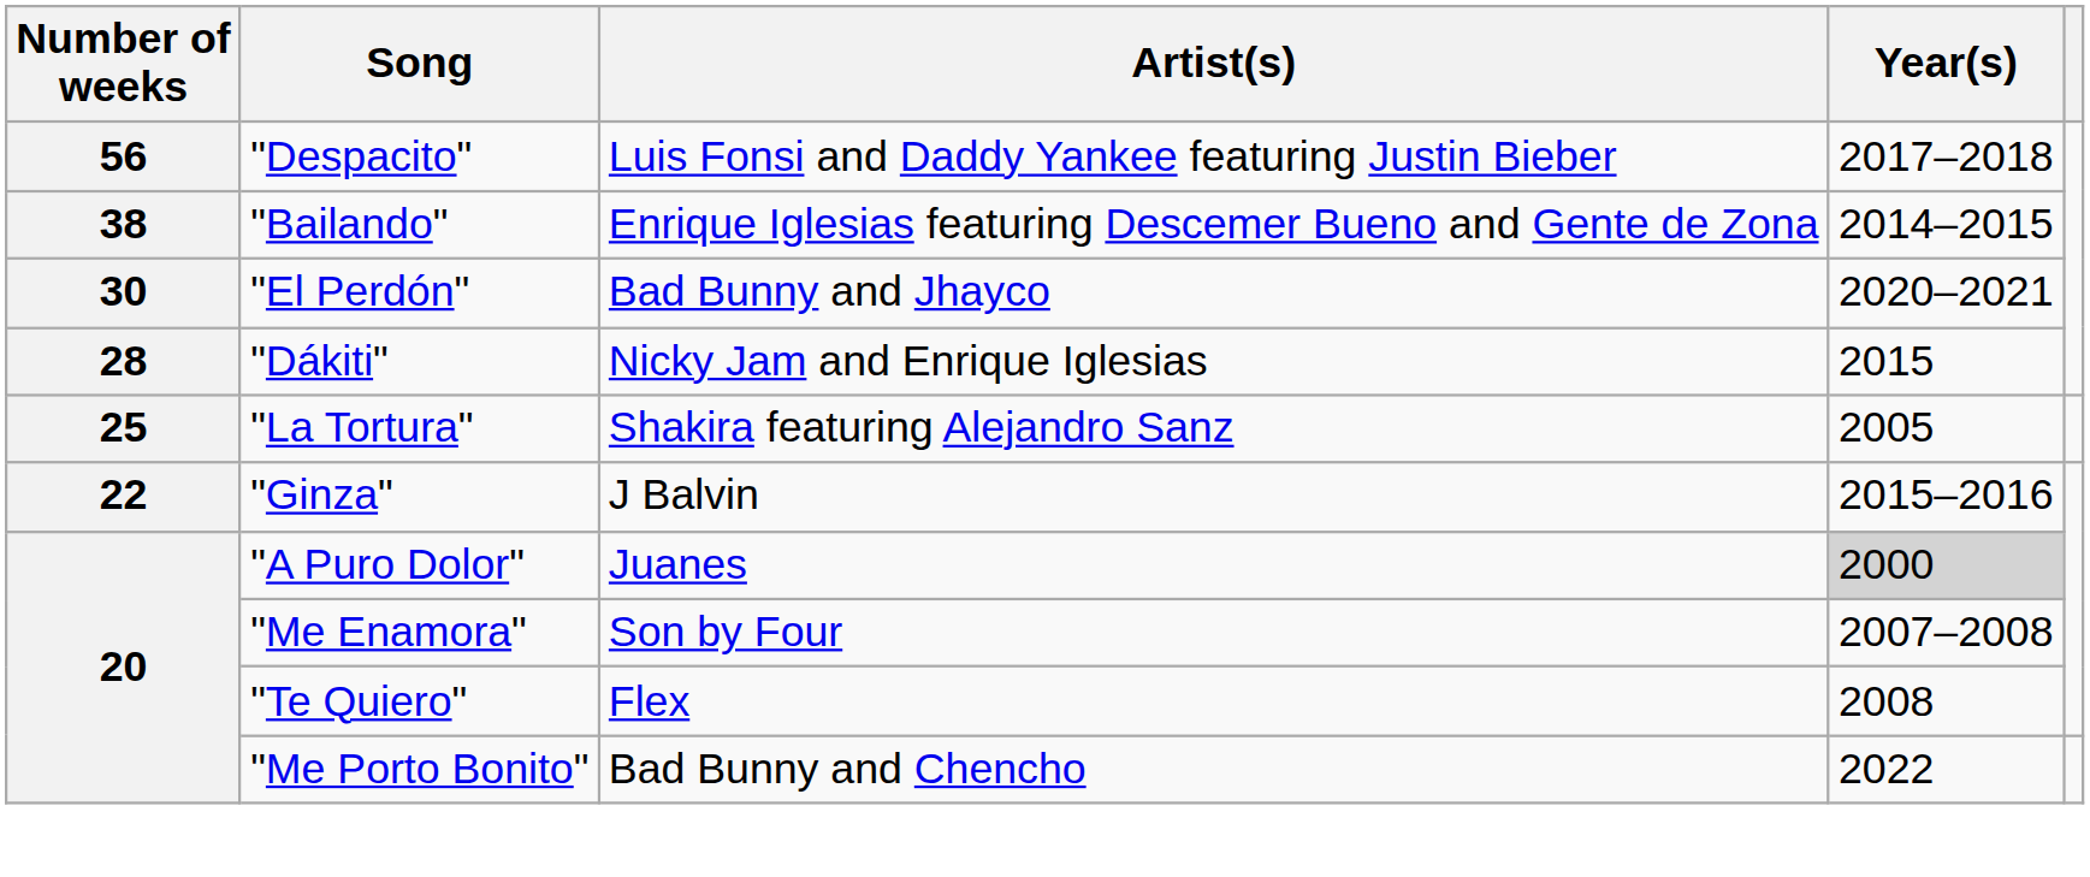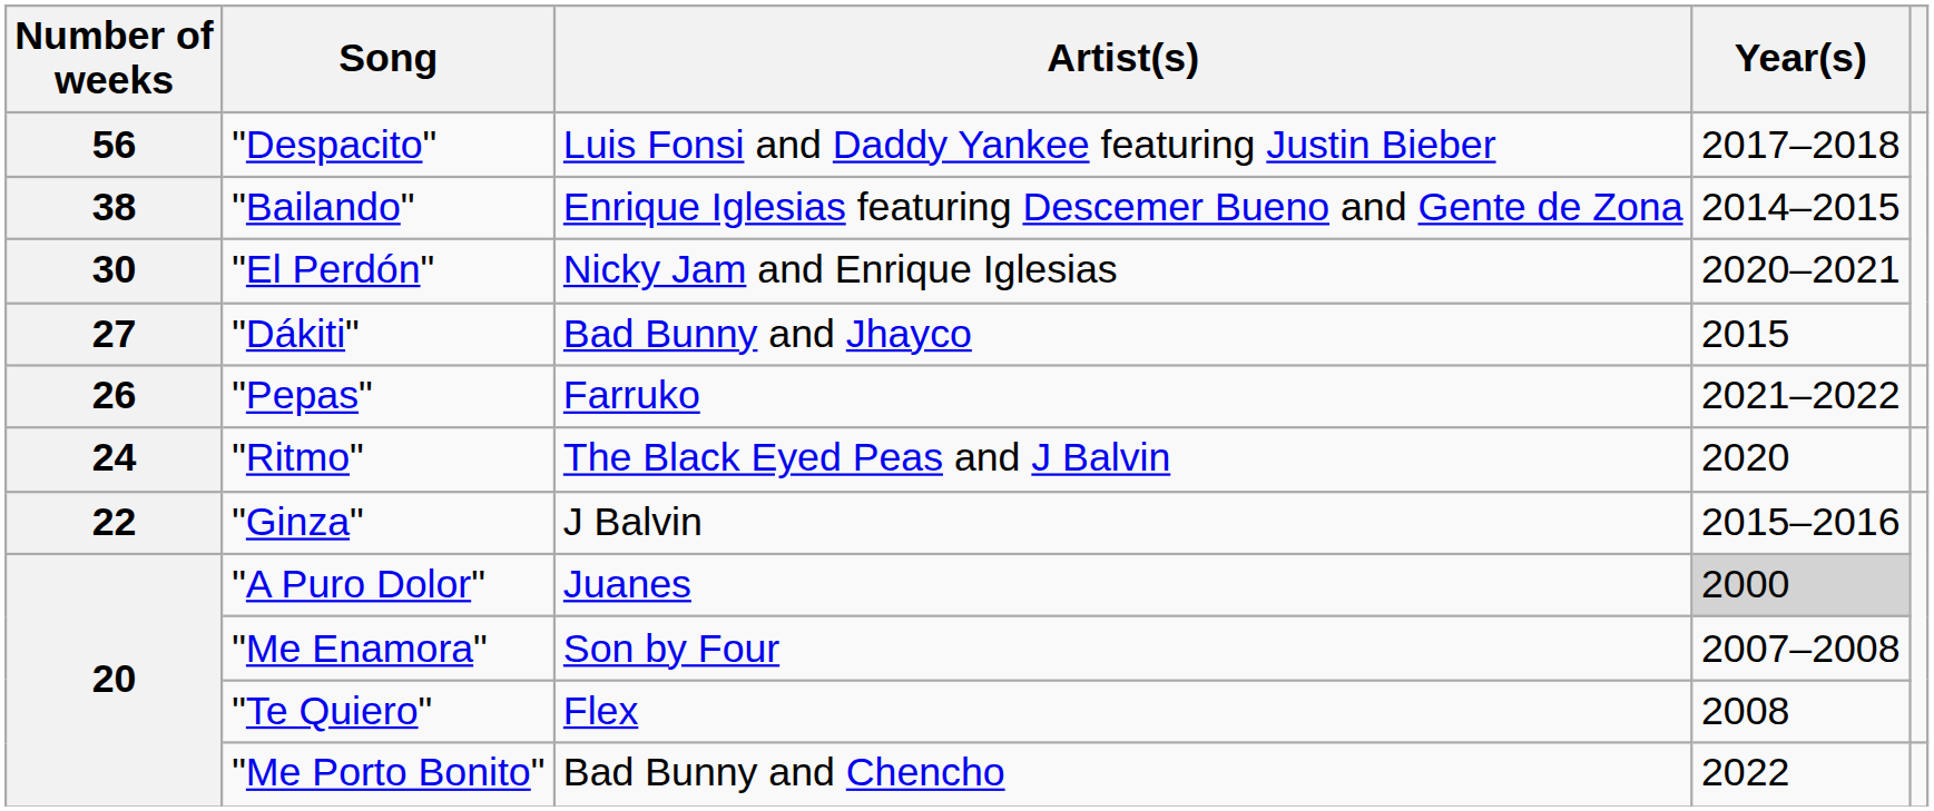"El Perdón" | Artist(s): Bad Bunny and Jhayco -> Nicky Jam and Enrique Iglesias
"Dákiti" | Number of weeks: 28 -> 27
"Dákiti" | Artist(s): Nicky Jam and Enrique Iglesias -> Bad Bunny and Jhayco
+ row: 26 | "Pepas" | Farruko | 2021–2022
- row: 25 | "La Tortura" | Shakira featuring Alejandro Sanz | 2005
+ row: 24 | "Ritmo" | The Black Eyed Peas and J Balvin | 2020
